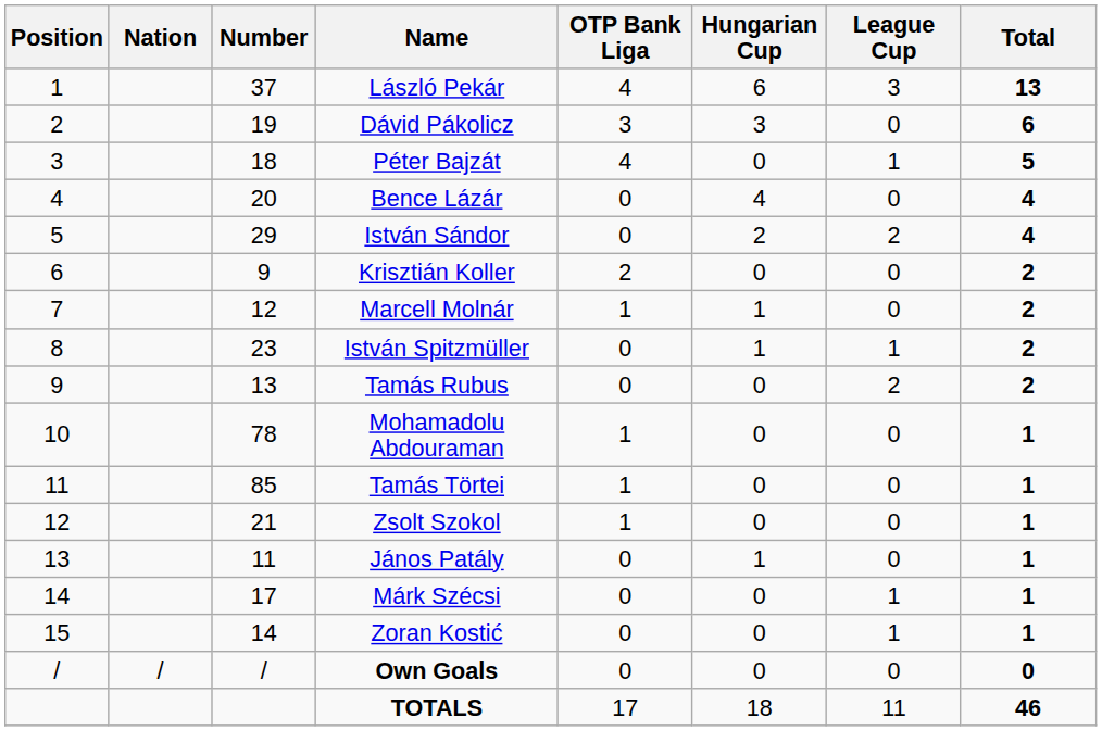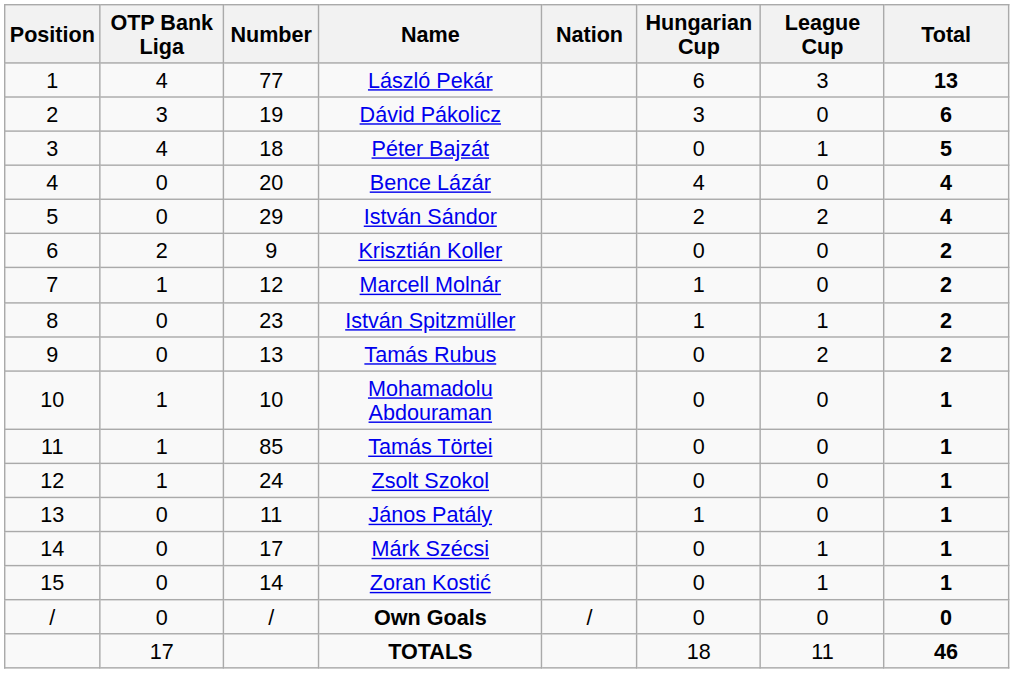columns swapped: Nation <-> OTP Bank Liga
László Pekár | Number: 37 -> 77
Mohamadolu Abdouraman | Number: 78 -> 10
Zsolt Szokol | Number: 21 -> 24
